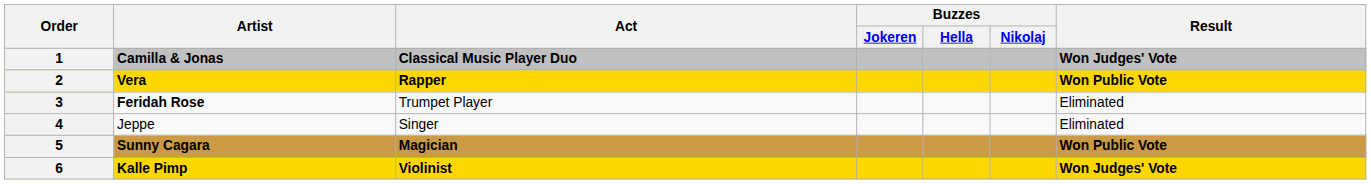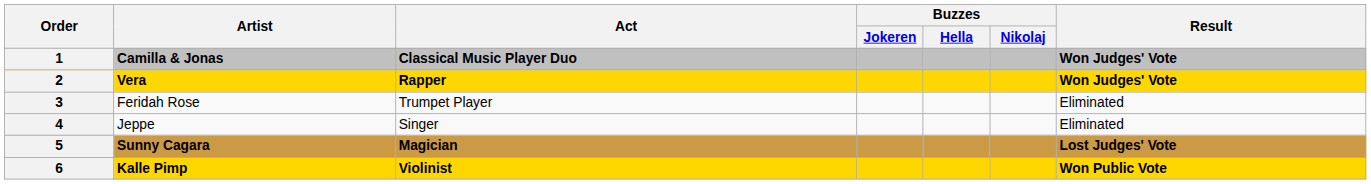2 | Result: Won Public Vote -> Won Judges' Vote
3 | Artist: bold -> normal
5 | Result: Won Public Vote -> Lost Judges' Vote
6 | Result: Won Judges' Vote -> Won Public Vote
